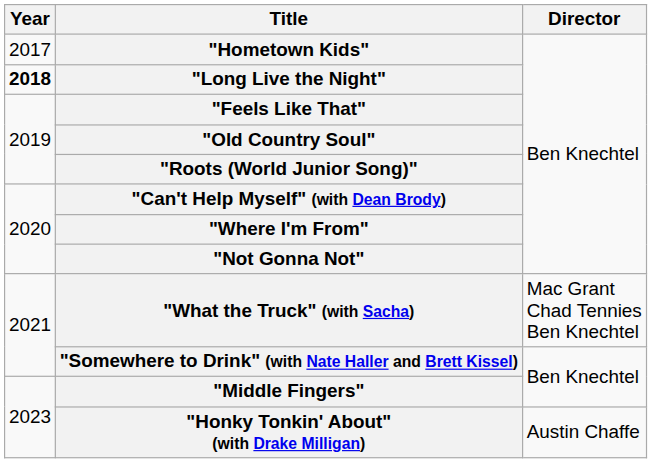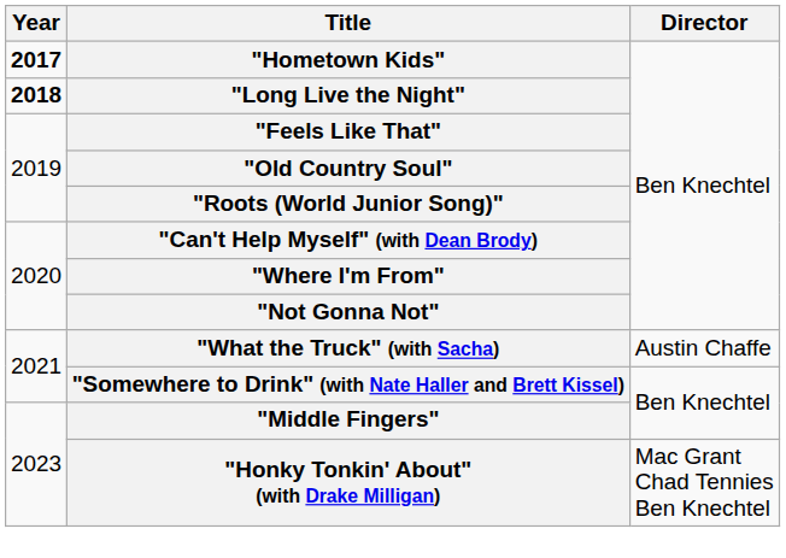"Hometown Kids" | Year: normal -> bold
"What the Truck" (with Sacha) | Director: Mac Grant Chad Tennies Ben Knechtel -> Austin Chaffe
"Honky Tonkin' About" (with Drake Milligan) | Director: Austin Chaffe -> Mac Grant Chad Tennies Ben Knechtel
